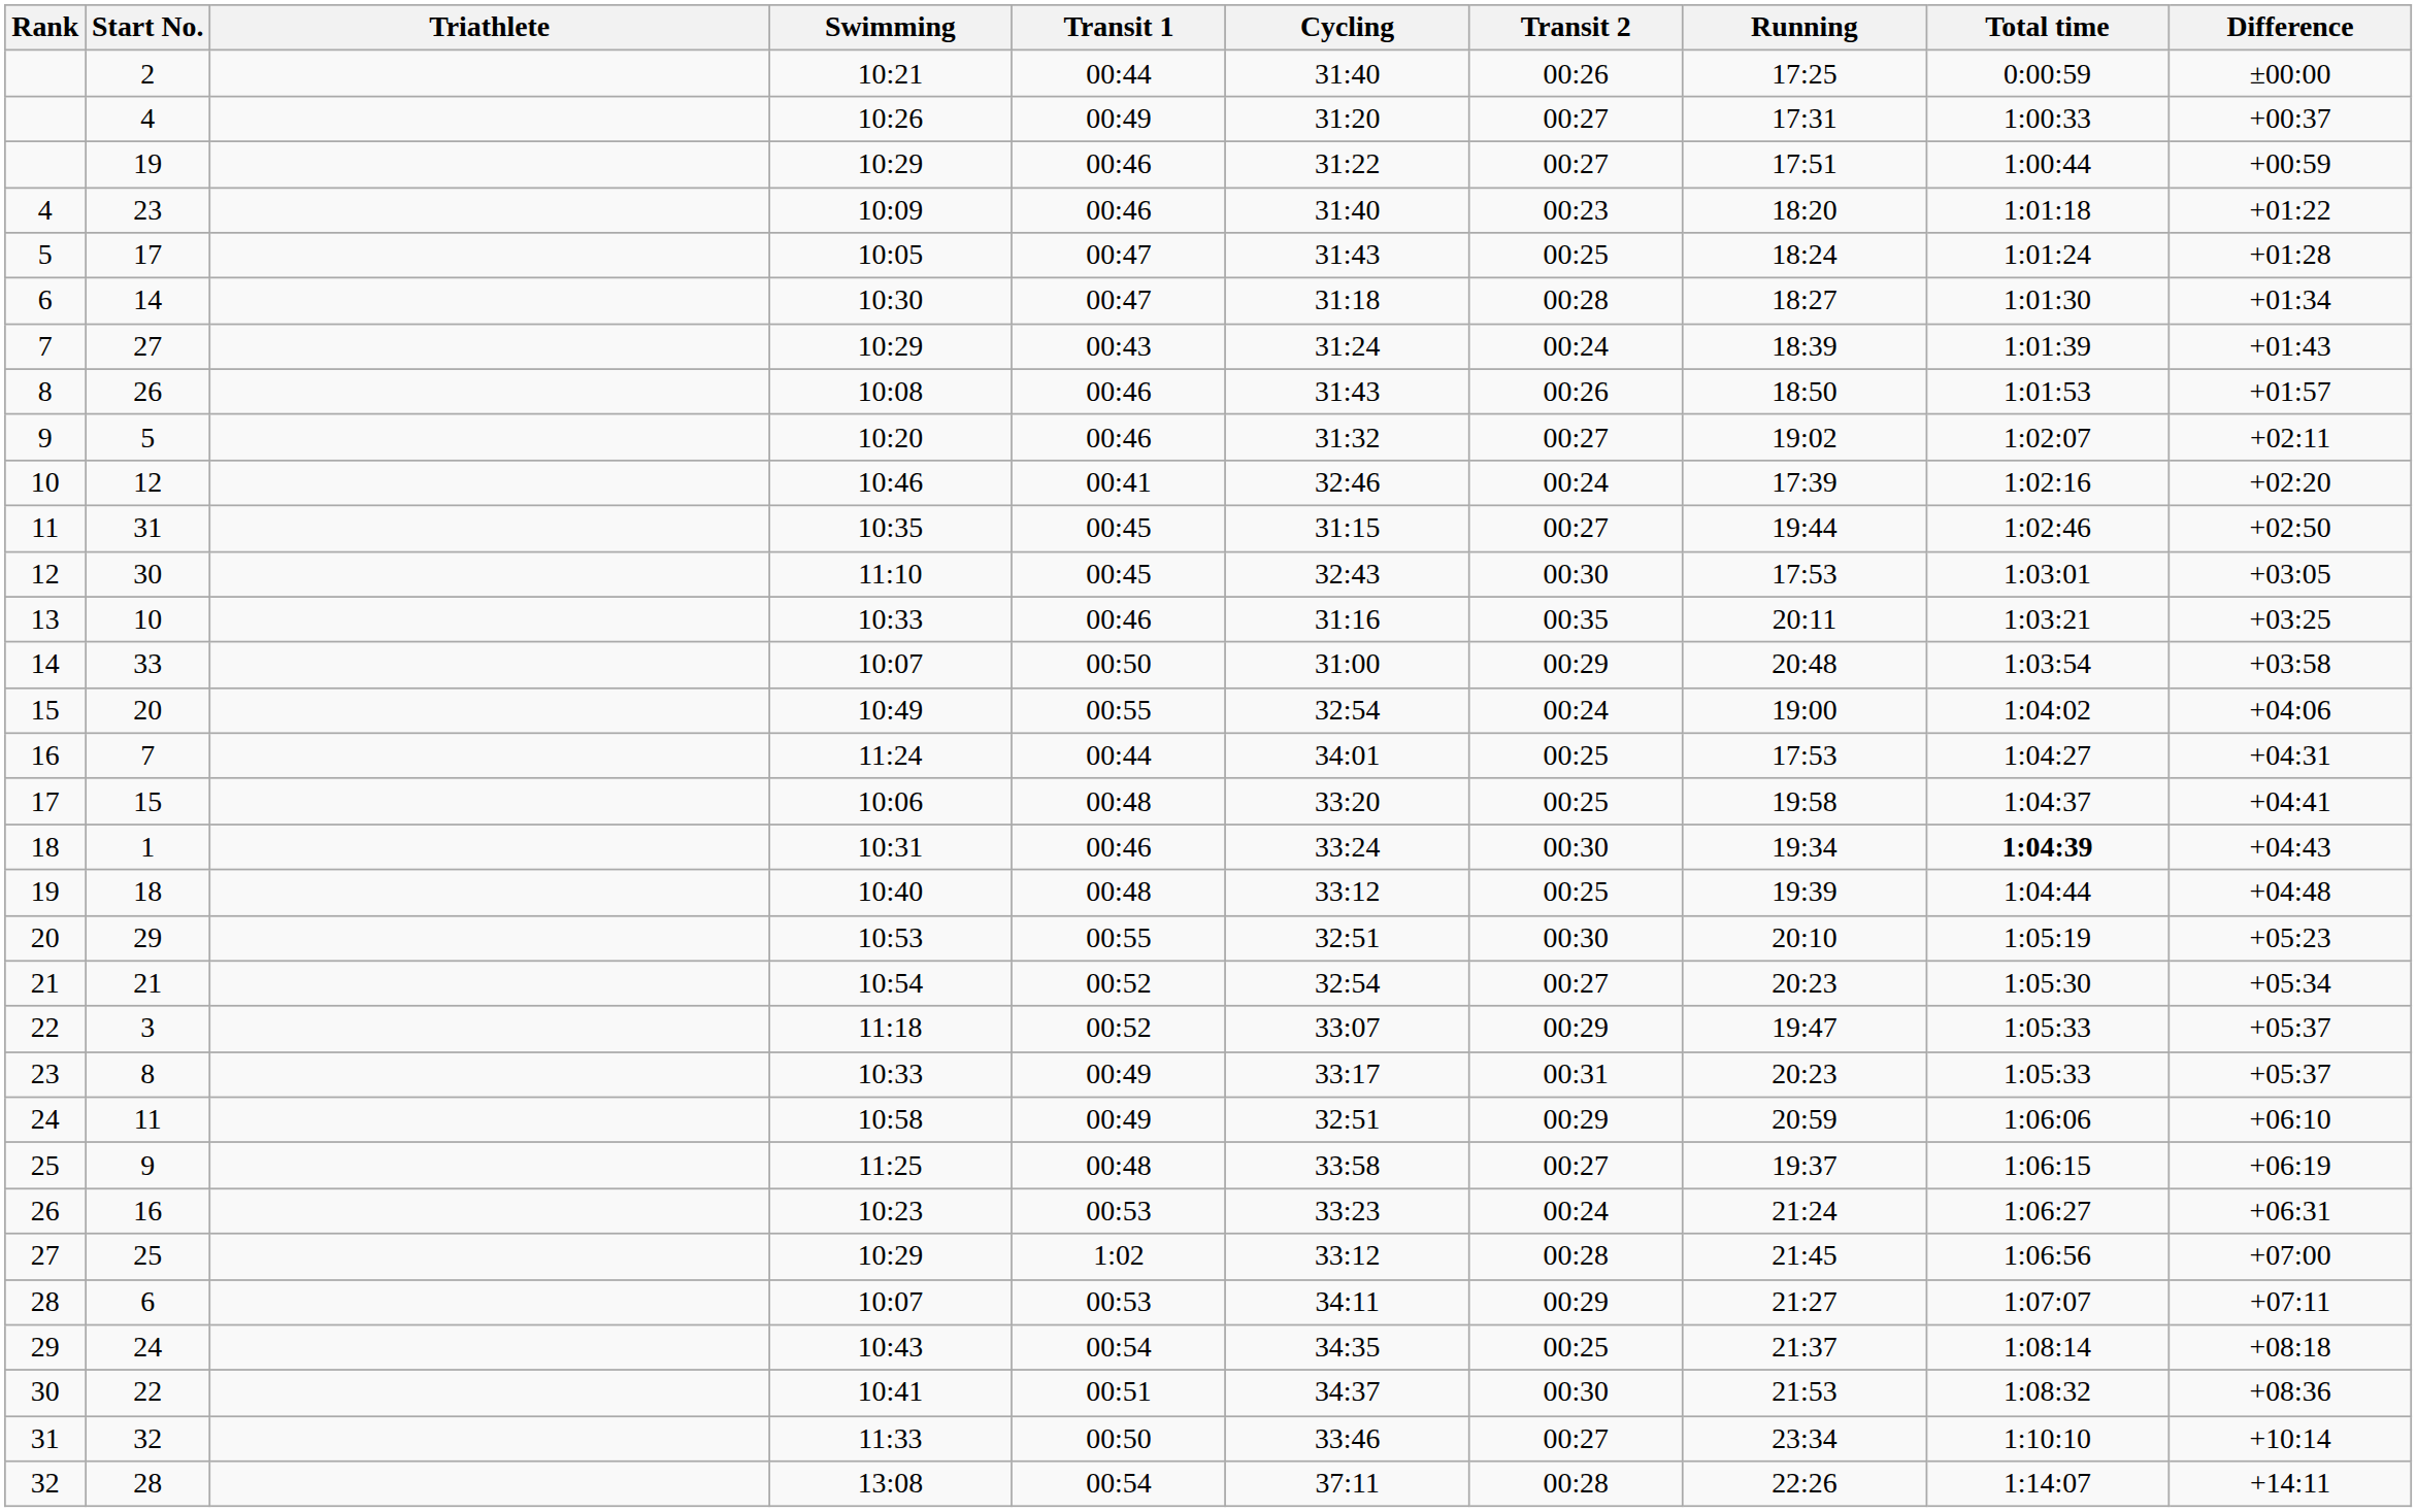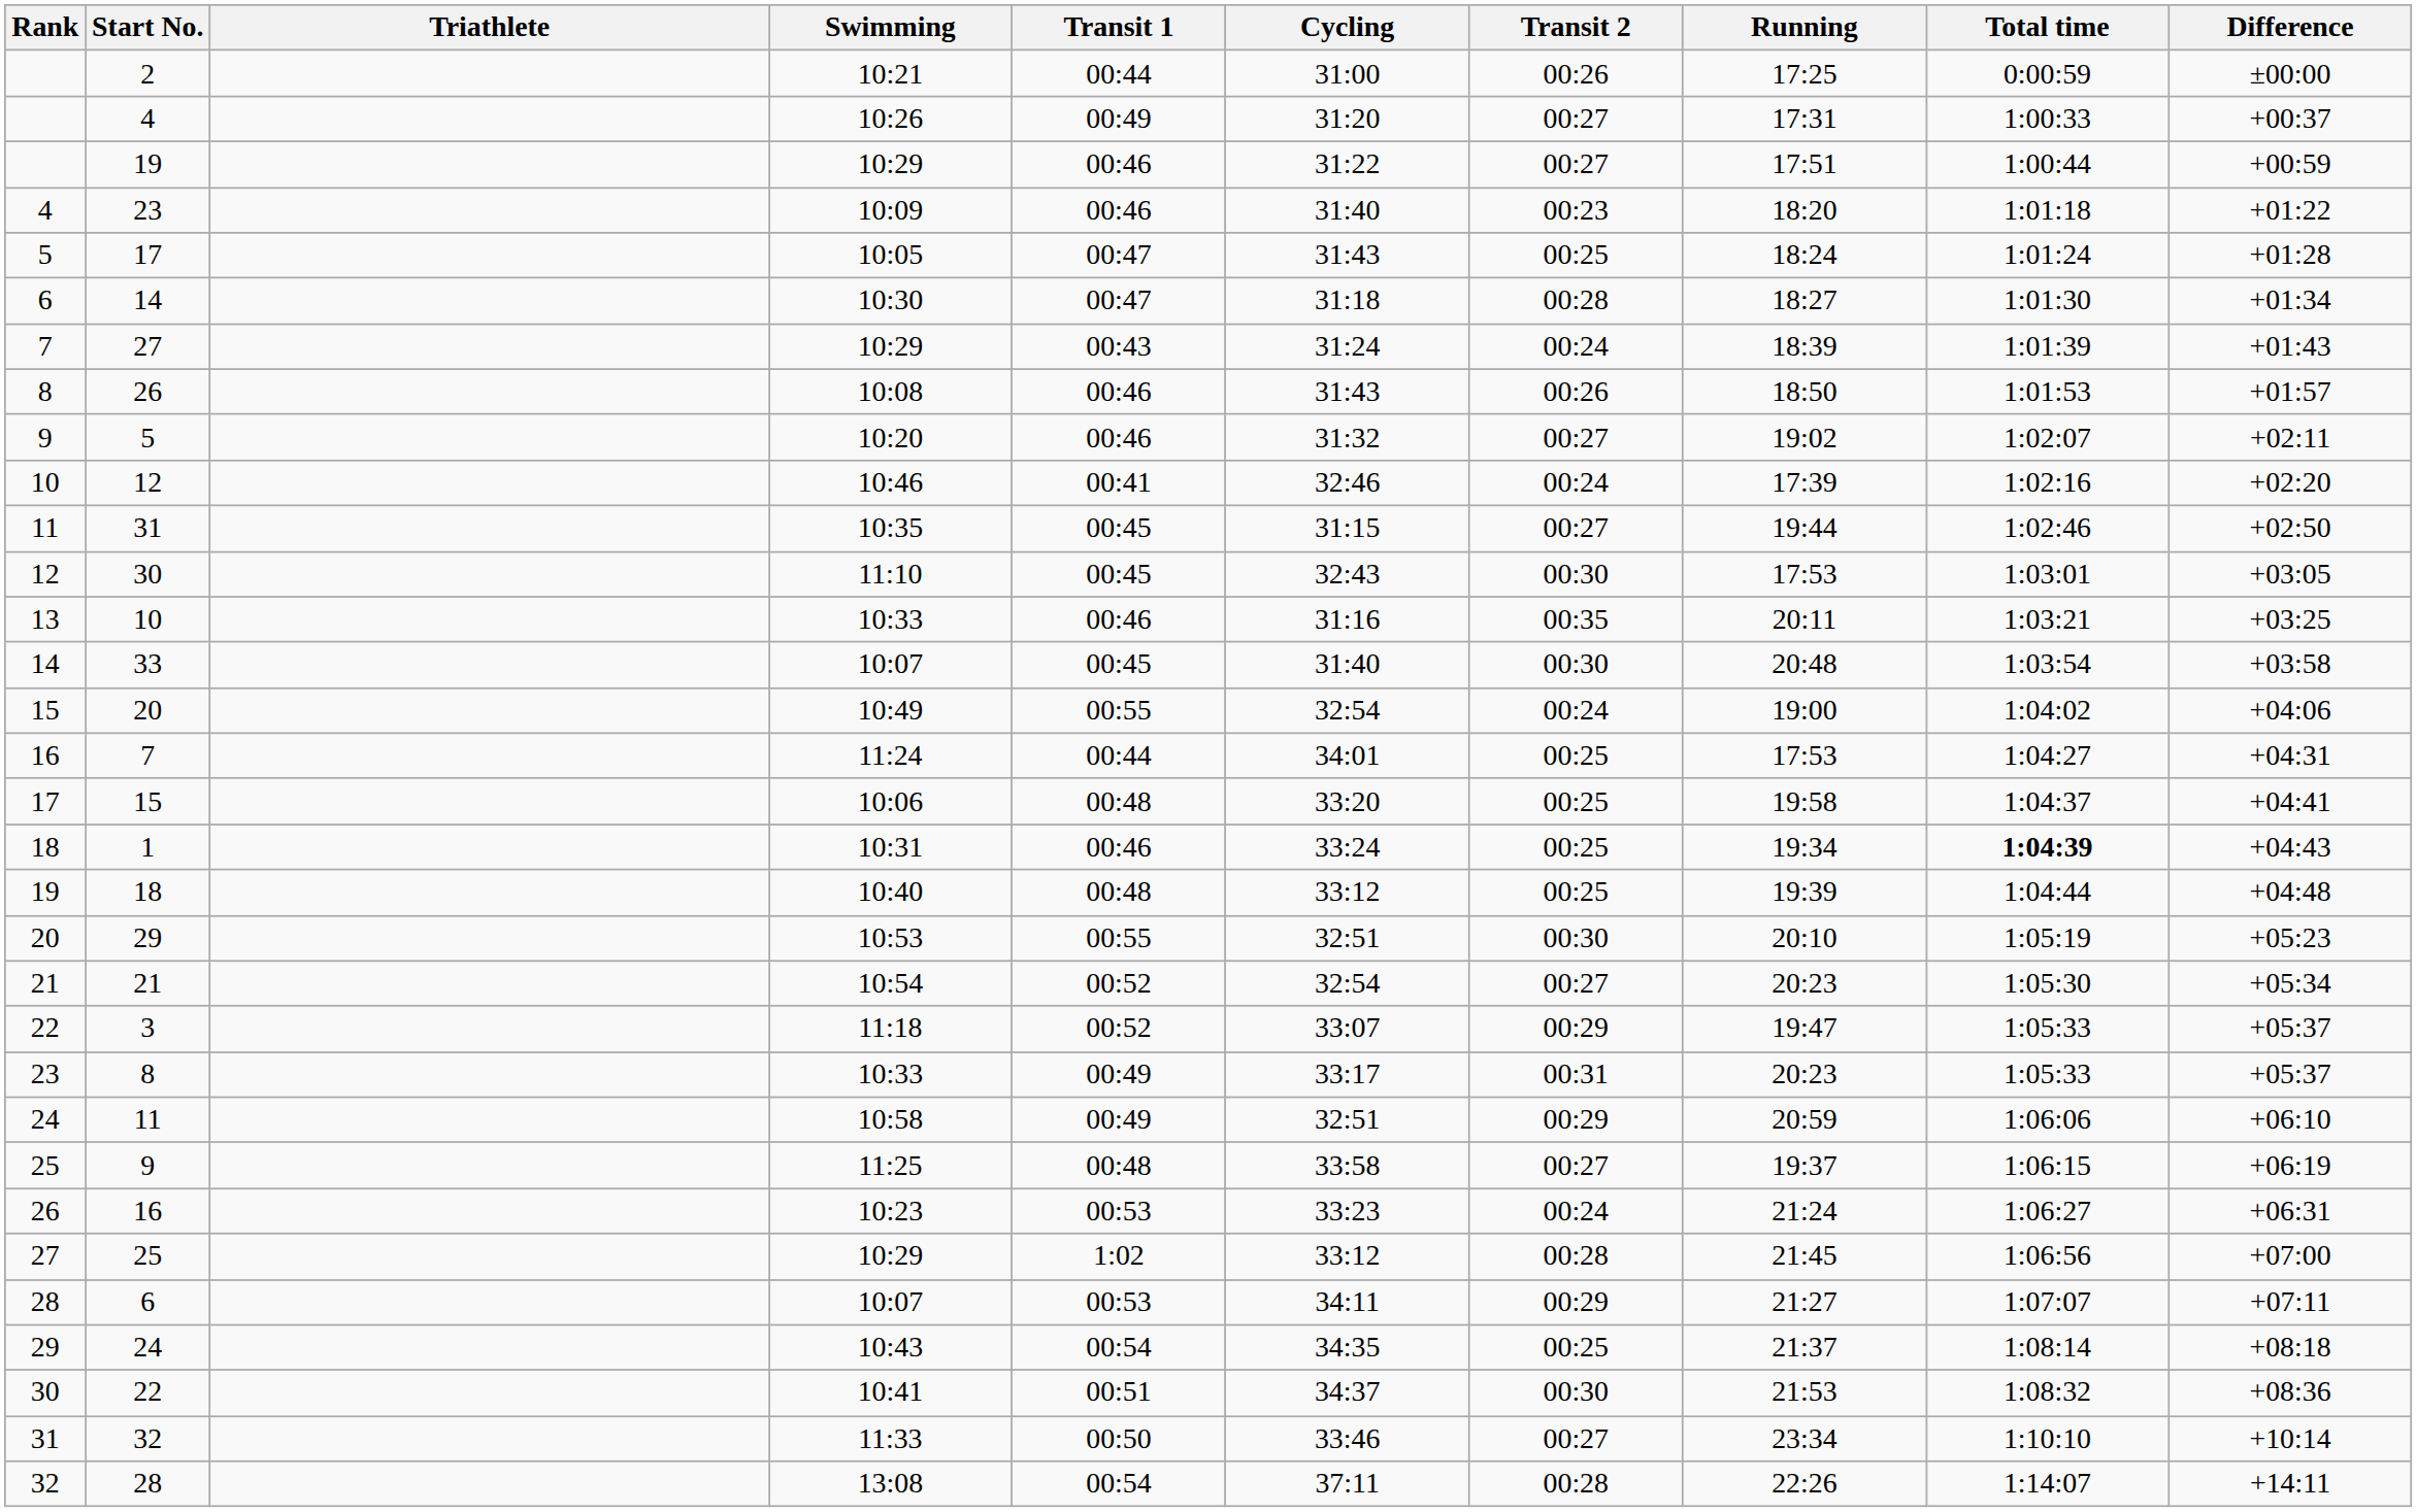2 | Cycling: 31:40 -> 31:00
33 | Transit 1: 00:50 -> 00:45
33 | Cycling: 31:00 -> 31:40
33 | Transit 2: 00:29 -> 00:30
1 | Transit 2: 00:30 -> 00:25
